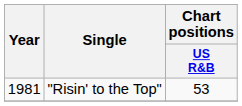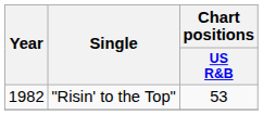"Risin' to the Top" | Year: 1981 -> 1982
